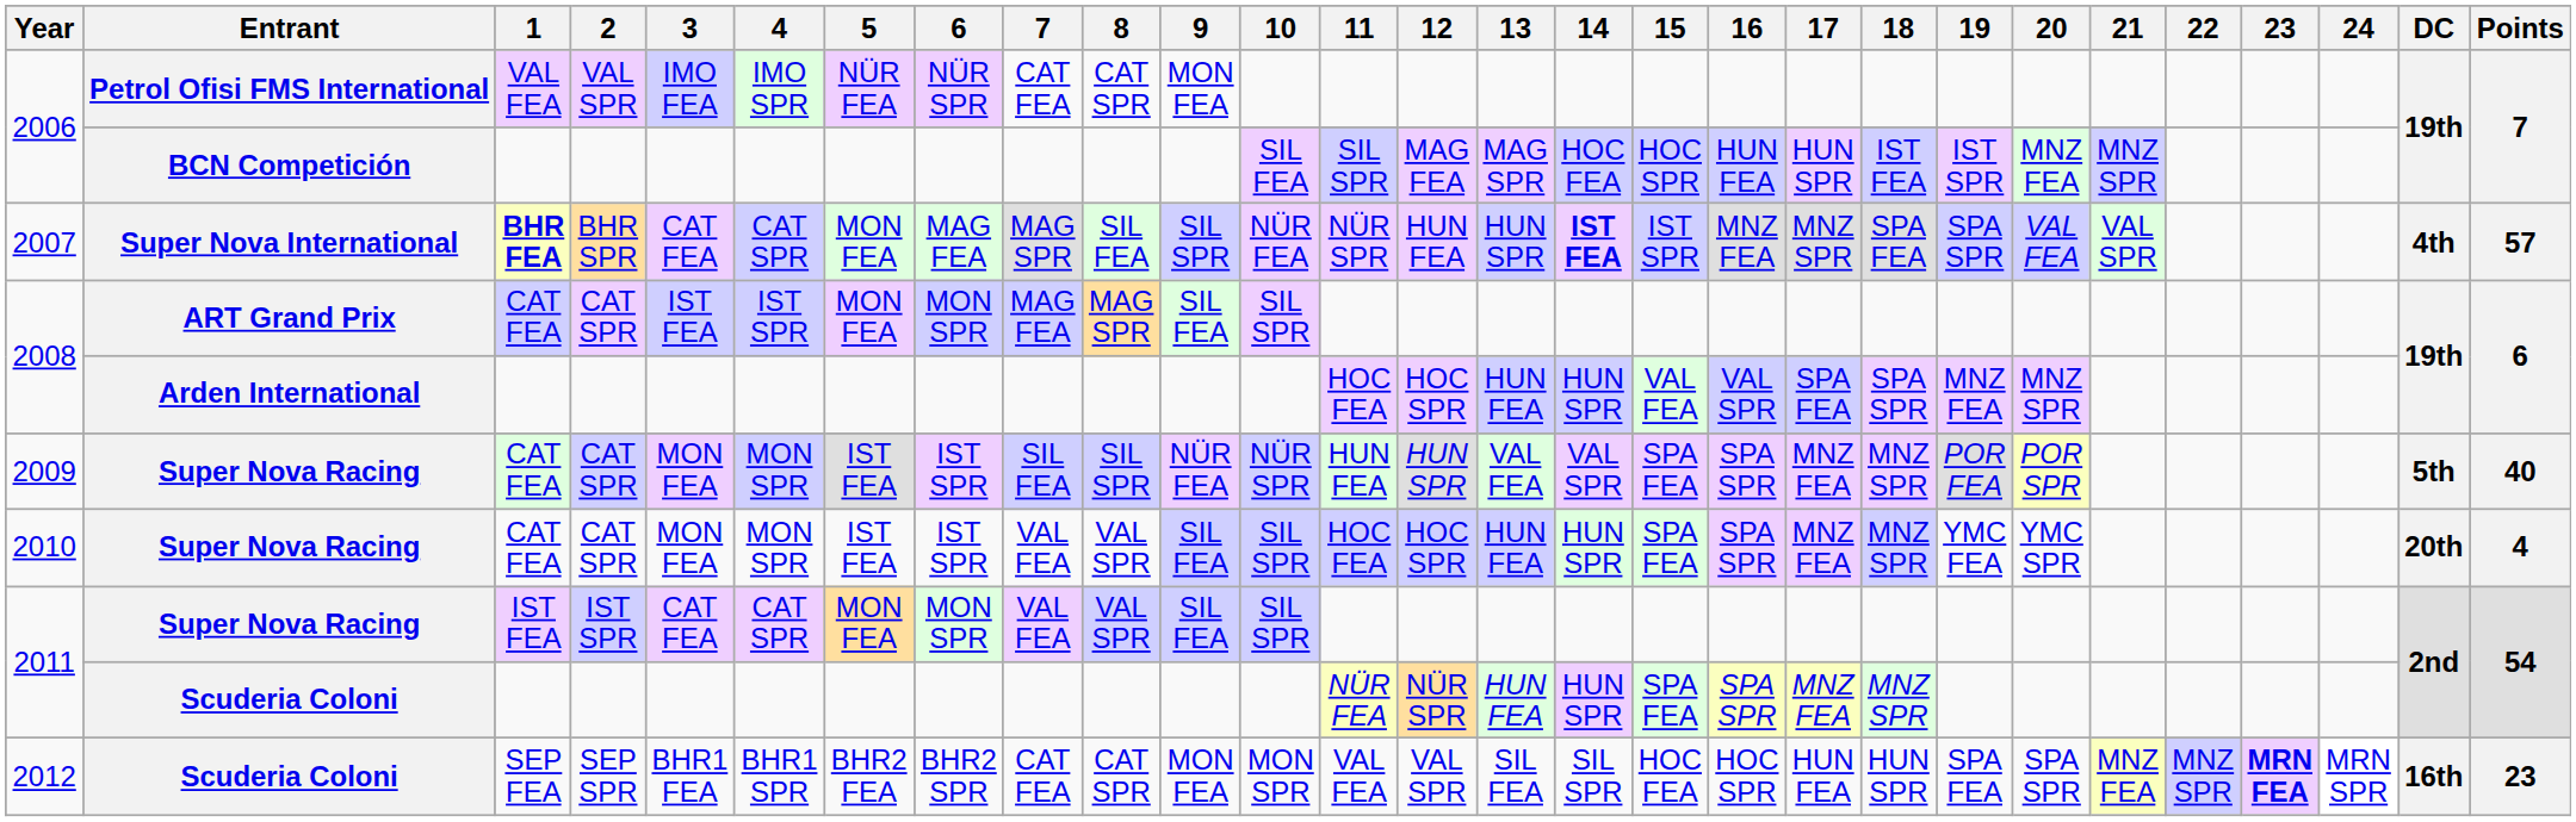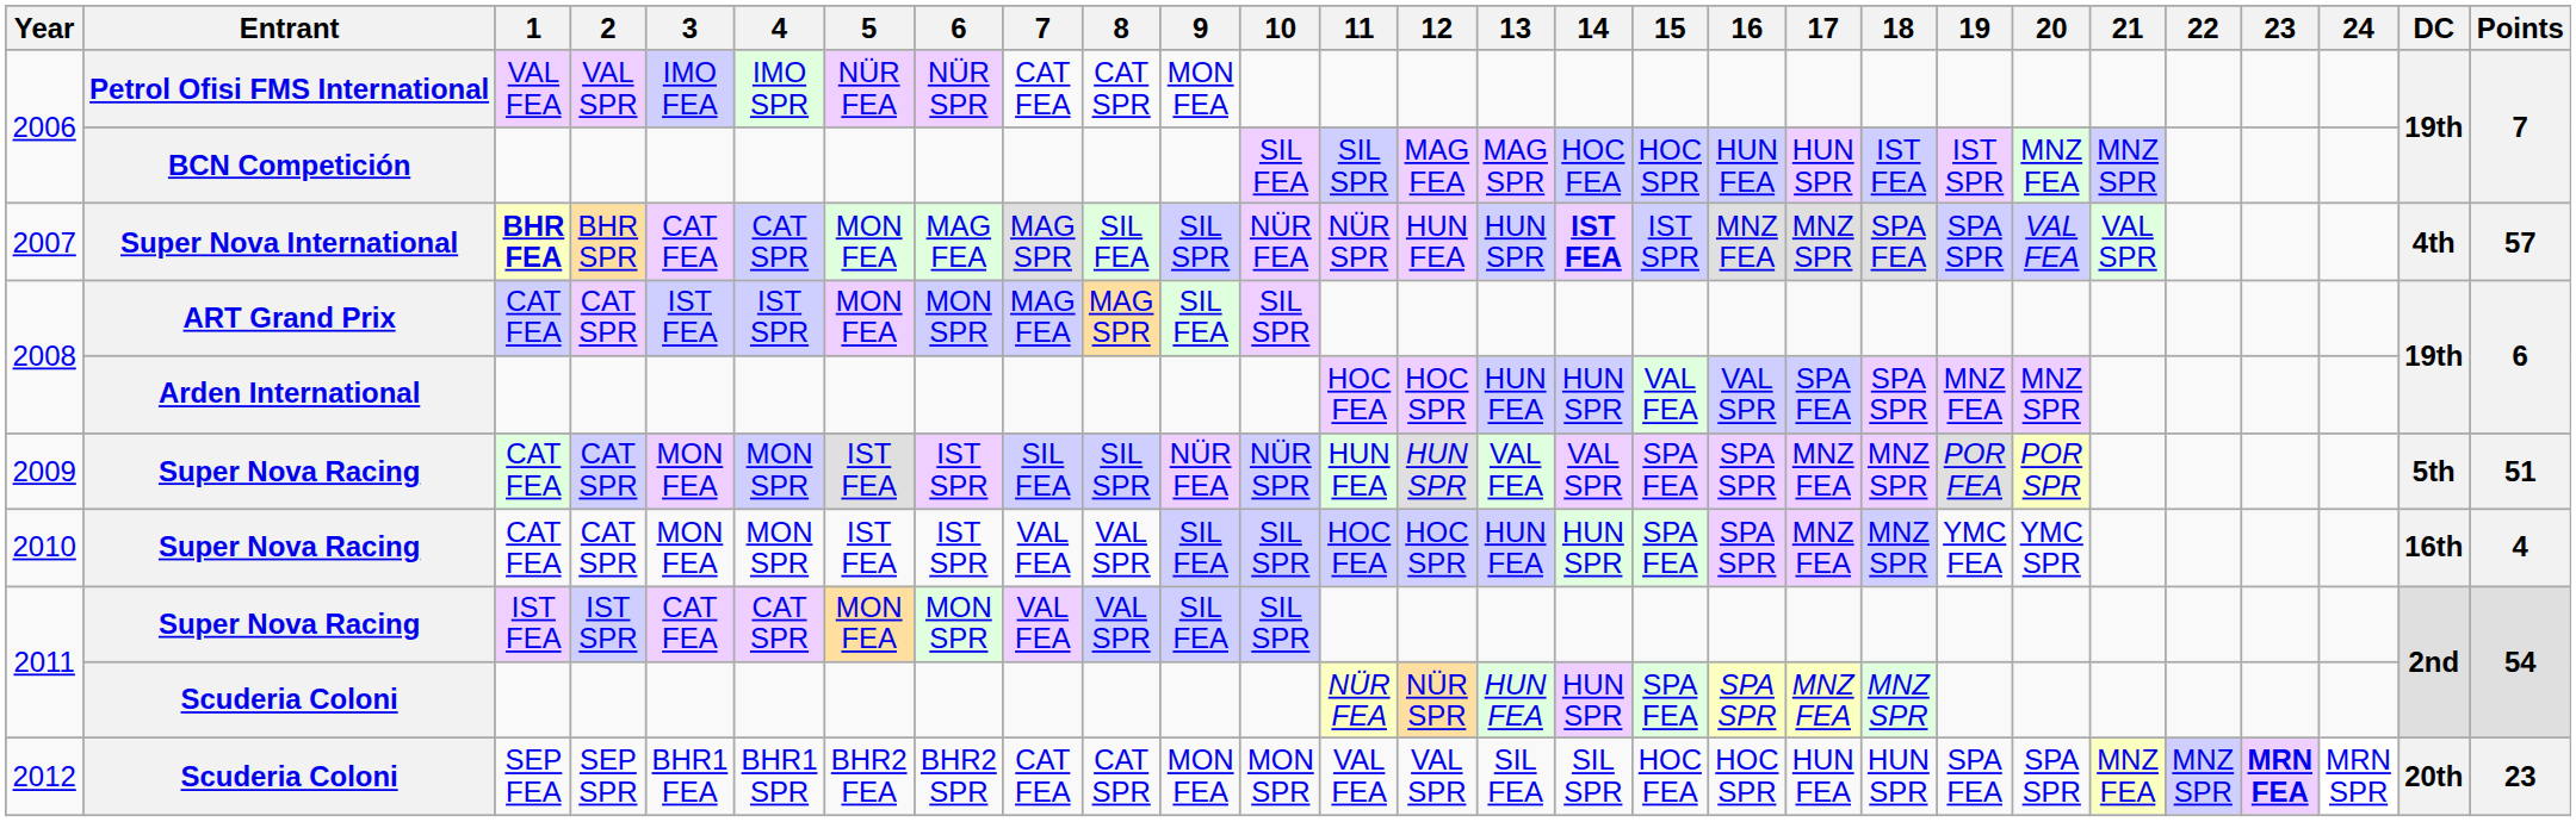2009 | Points: 40 -> 51
2010 | DC: 20th -> 16th
2012 | DC: 16th -> 20th
